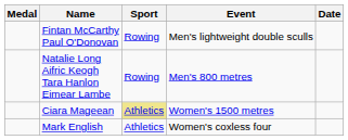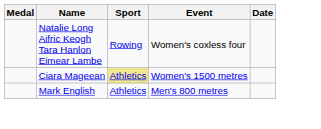- row: Fintan McCarthy Paul O'Donovan | Rowing | Men's lightweight double sculls
Natalie Long Aifric Keogh Tara Hanlon Eimear Lambe | Event: Men's 800 metres -> Women's coxless four
Mark English | Event: Women's coxless four -> Men's 800 metres
